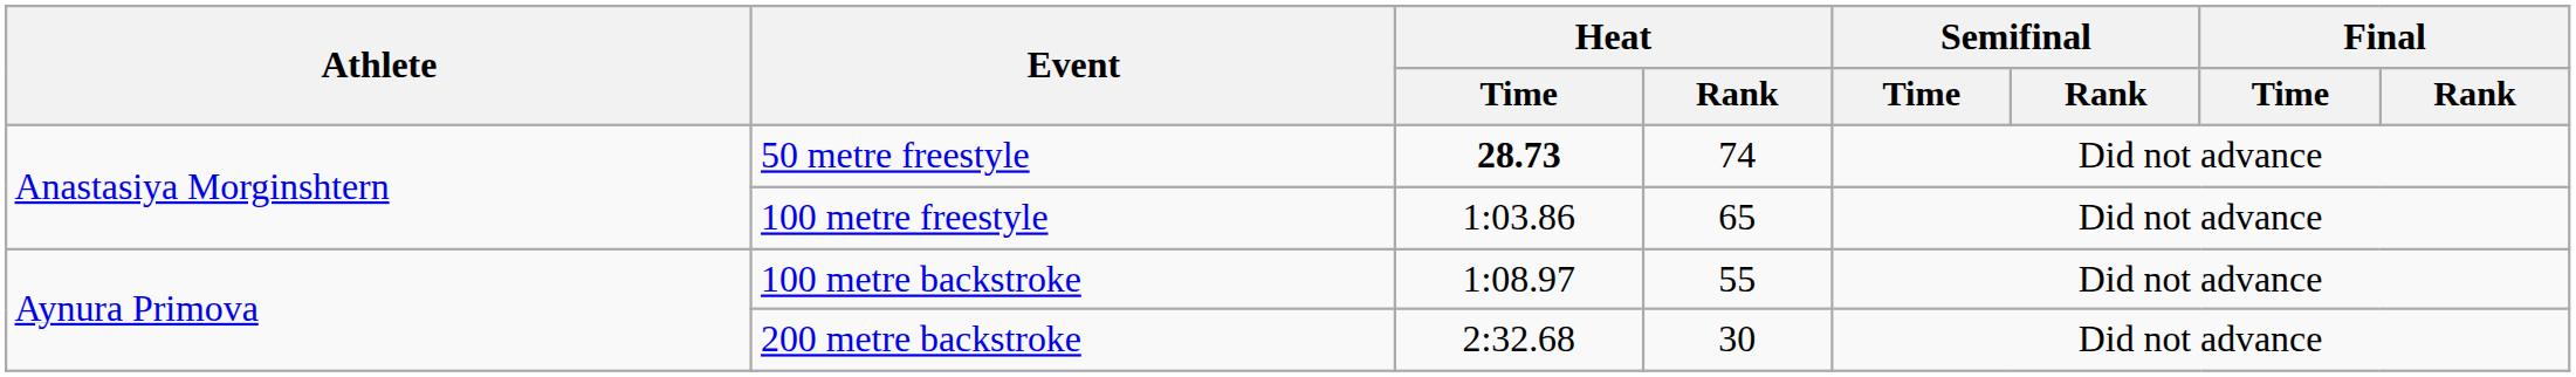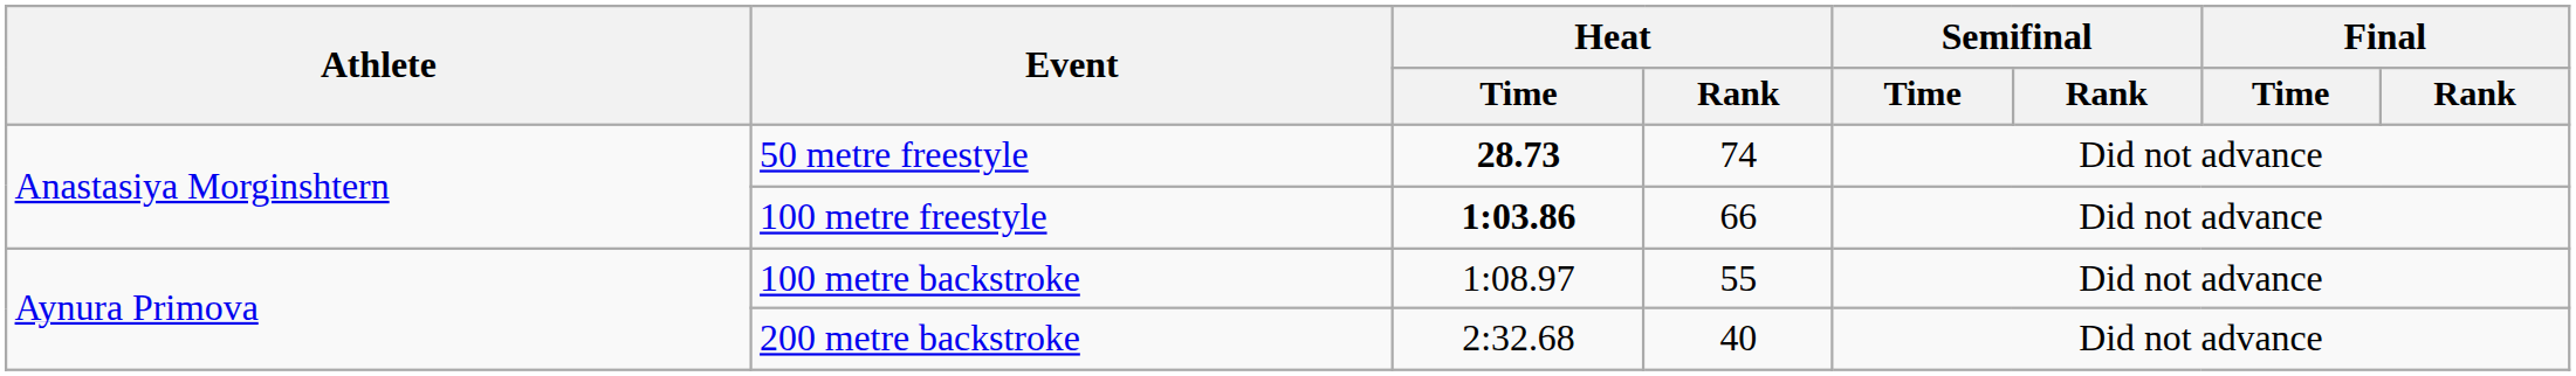100 metre freestyle | Heat / Time: normal -> bold
100 metre freestyle | Heat / Rank: 65 -> 66
200 metre backstroke | Heat / Rank: 30 -> 40
